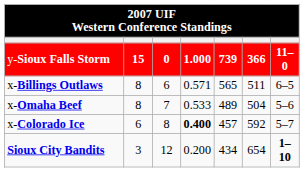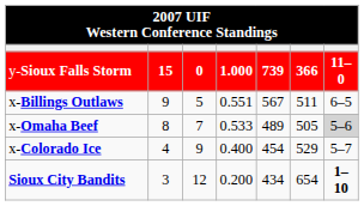x-Billings Outlaws | column 2: 8 -> 9
x-Billings Outlaws | column 3: 6 -> 5
x-Billings Outlaws | column 4: 0.571 -> 0.551
x-Billings Outlaws | column 5: 565 -> 567
x-Omaha Beef | column 6: 504 -> 505
x-Omaha Beef | column 7: no background -> lightgrey background
x-Colorado Ice | column 2: 6 -> 4
x-Colorado Ice | column 3: 8 -> 9
x-Colorado Ice | column 4: bold -> normal
x-Colorado Ice | column 5: 457 -> 454
x-Colorado Ice | column 6: 592 -> 529
